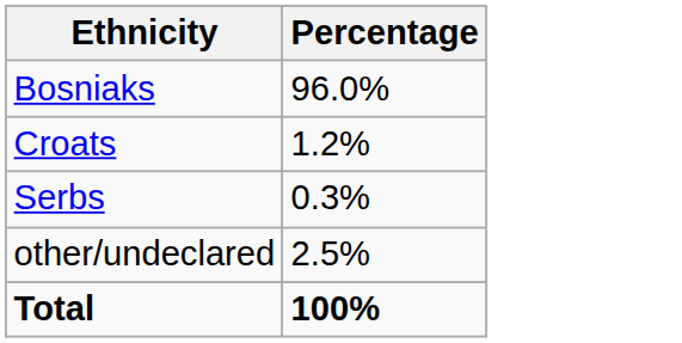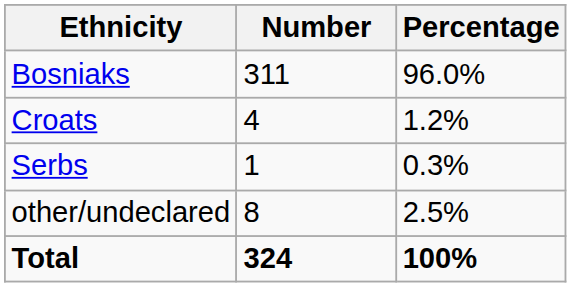+ column: Number | 311 | 4 | 1 | 8 | 324
